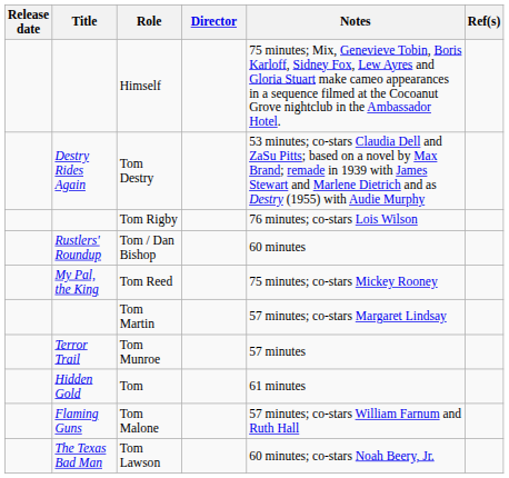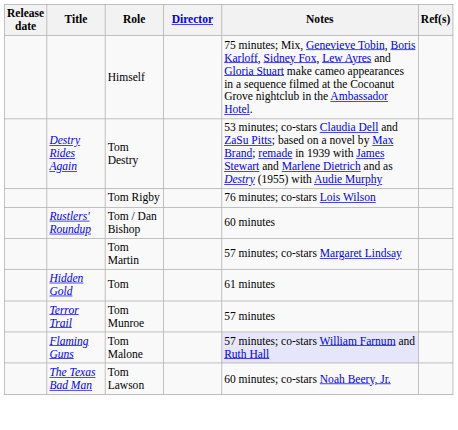- row: My Pal, the King | Tom Reed | 75 minutes; co-stars Mickey Rooney
rows swapped: Tom <-> Tom Munroe
Tom Malone | Notes: no background -> lavender background
